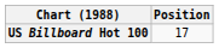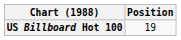US Billboard Hot 100 | Position: 17 -> 19
